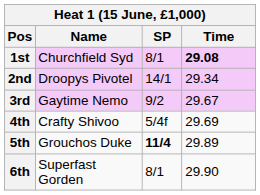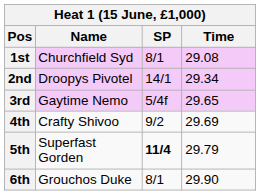1st | Time: bold -> normal
3rd | SP: 9/2 -> 5/4f
3rd | Time: 29.67 -> 29.65
4th | SP: 5/4f -> 9/2
5th | Name: Grouchos Duke -> Superfast Gorden
5th | Time: 29.89 -> 29.79
6th | Name: Superfast Gorden -> Grouchos Duke
